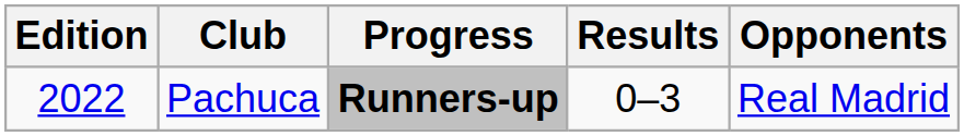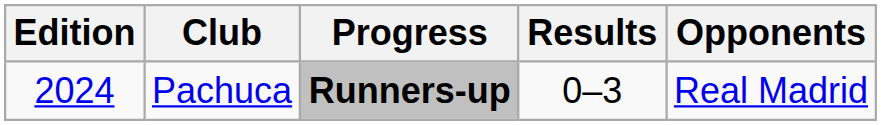Pachuca | Edition: 2022 -> 2024
